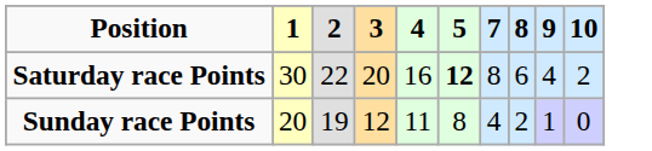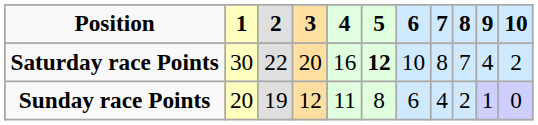+ column: 6 | 10 | 6
Saturday race Points | 8: 6 -> 7
